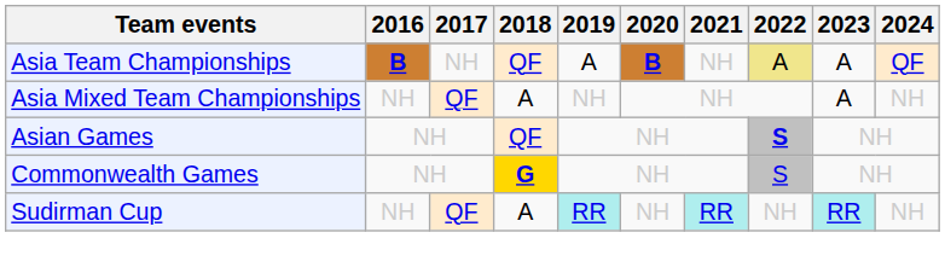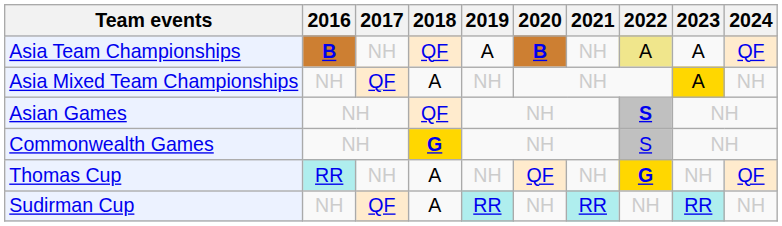Asia Mixed Team Championships | 2023: no background -> gold background
+ row: Thomas Cup | RR | NH | A | NH | QF | NH | G | NH | QF
